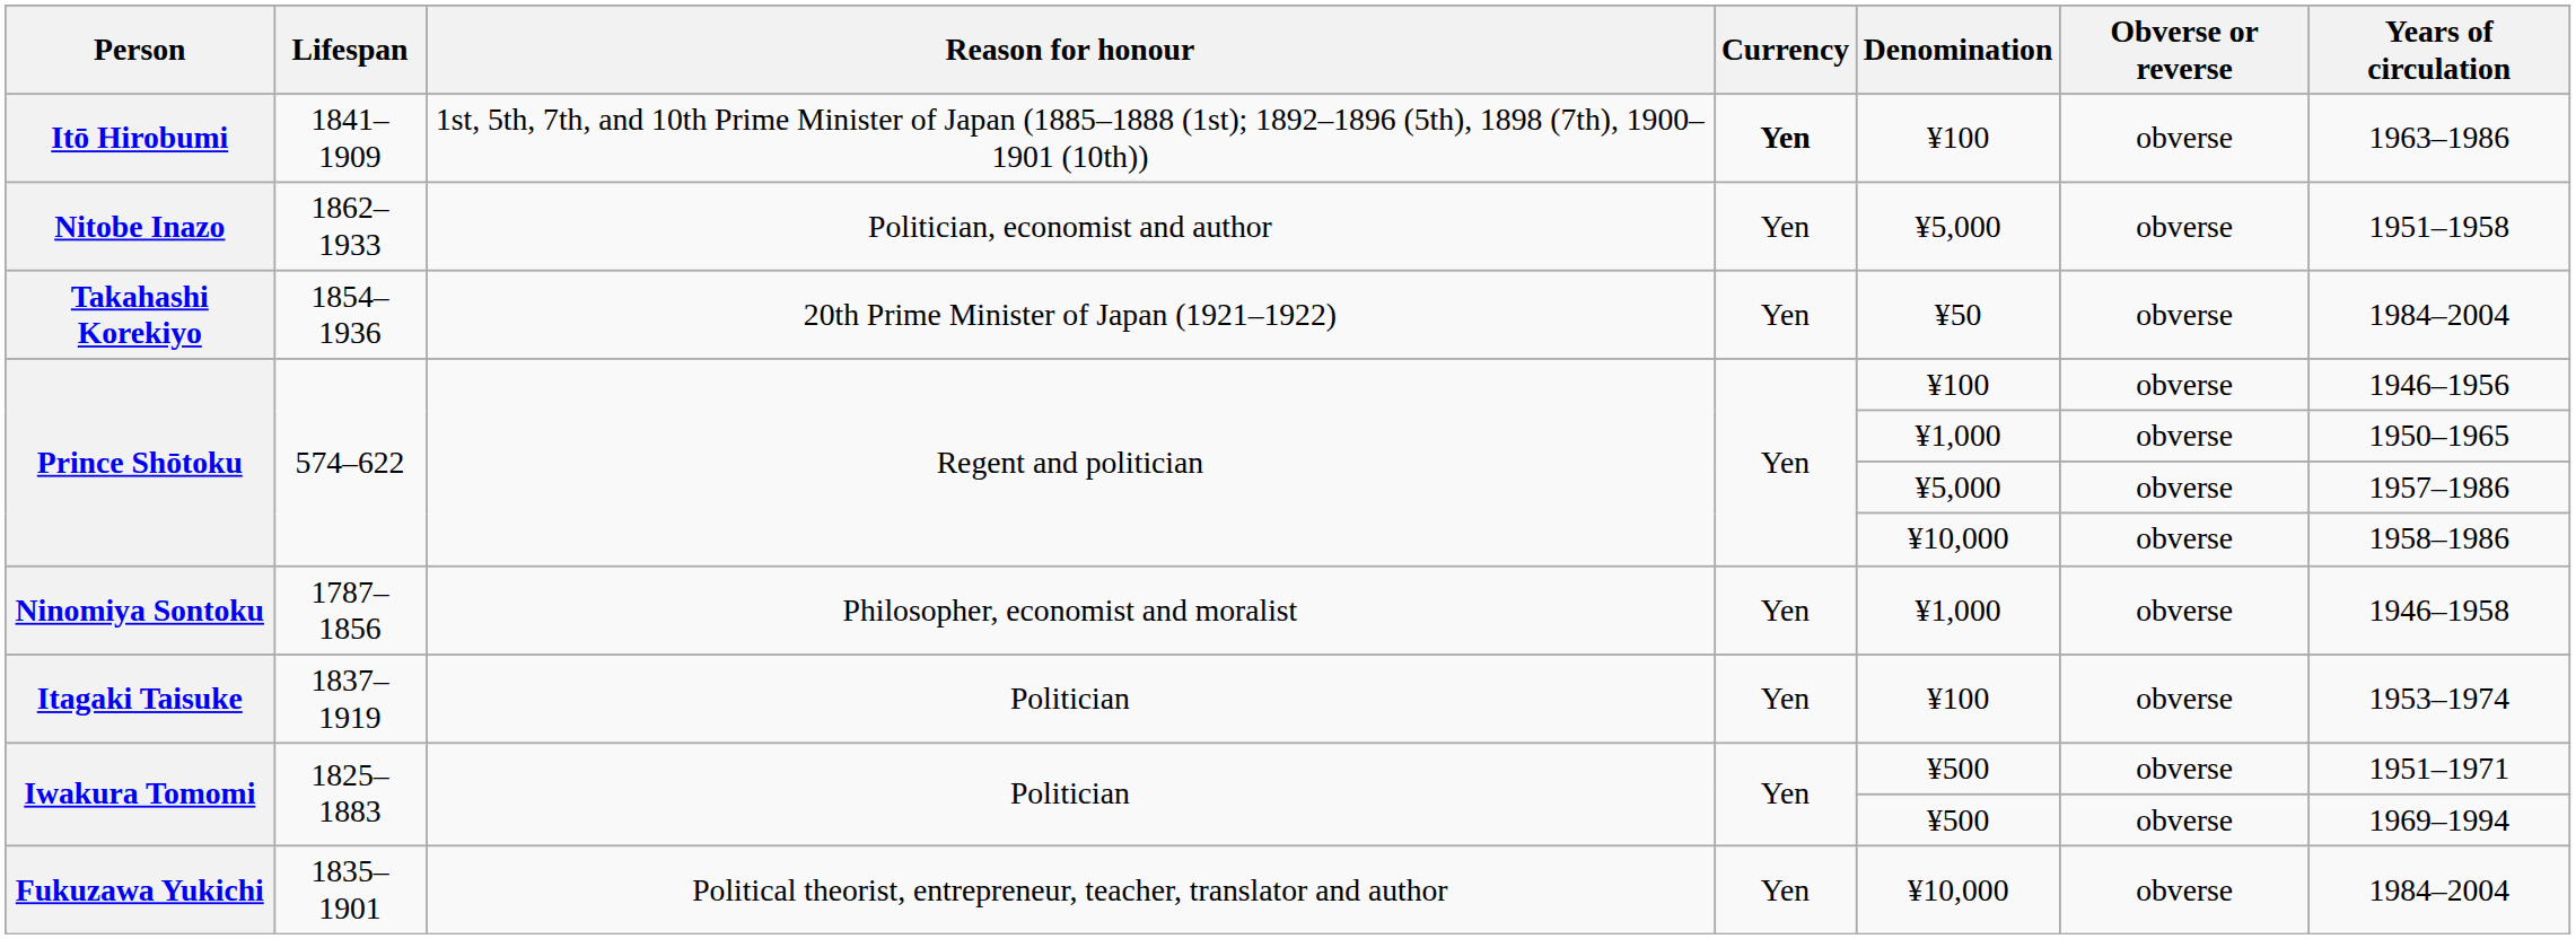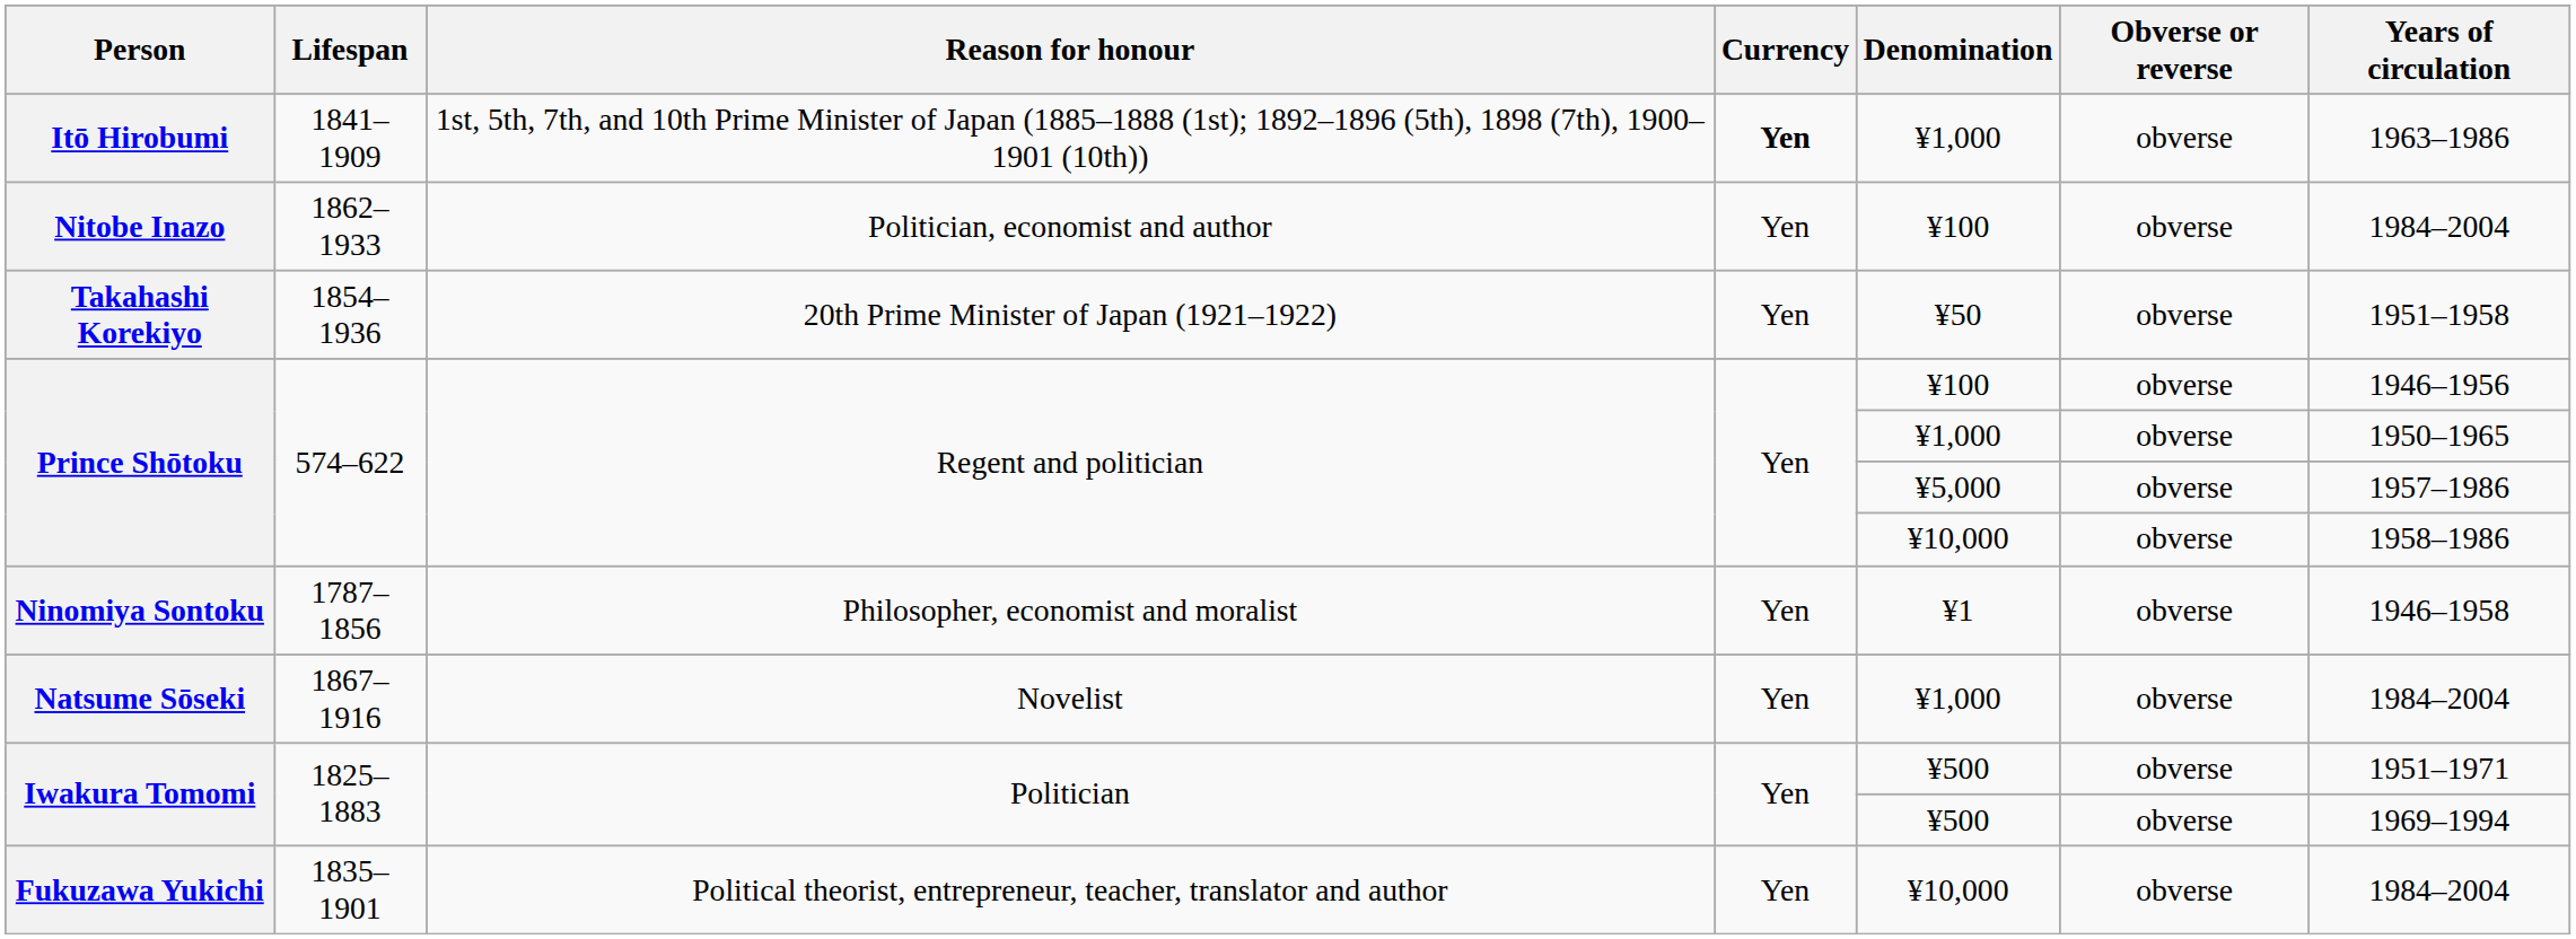Itō Hirobumi | Denomination: ¥100 -> ¥1,000
Nitobe Inazo | Denomination: ¥5,000 -> ¥100
Nitobe Inazo | Years of circulation: 1951–1958 -> 1984–2004
Takahashi Korekiyo | Years of circulation: 1984–2004 -> 1951–1958
Ninomiya Sontoku | Denomination: ¥1,000 -> ¥1
+ row: Natsume Sōseki | 1867–1916 | Novelist | Yen | ¥1,000 | obverse | 1984–2004
- row: Itagaki Taisuke | 1837–1919 | Politician | Yen | ¥100 | obverse | 1953–1974
